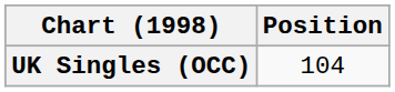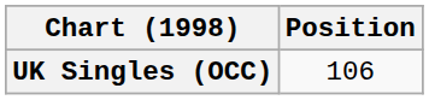UK Singles (OCC) | Position: 104 -> 106
